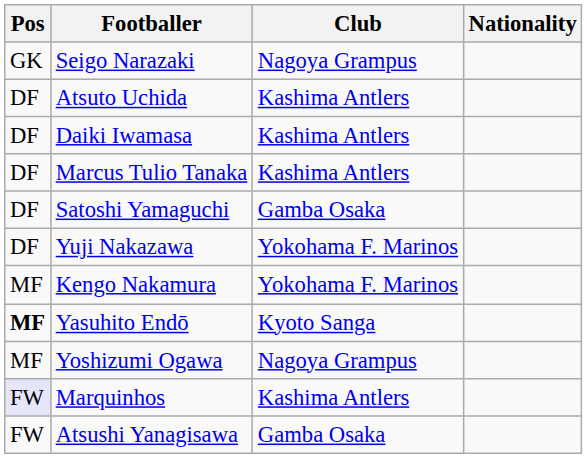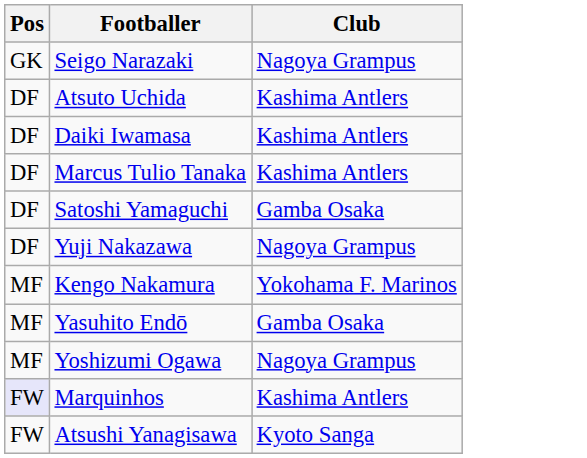- column: Nationality
Yuji Nakazawa | Club: Yokohama F. Marinos -> Nagoya Grampus
Yasuhito Endō | Pos: bold -> normal
Yasuhito Endō | Club: Kyoto Sanga -> Gamba Osaka
Atsushi Yanagisawa | Club: Gamba Osaka -> Kyoto Sanga
